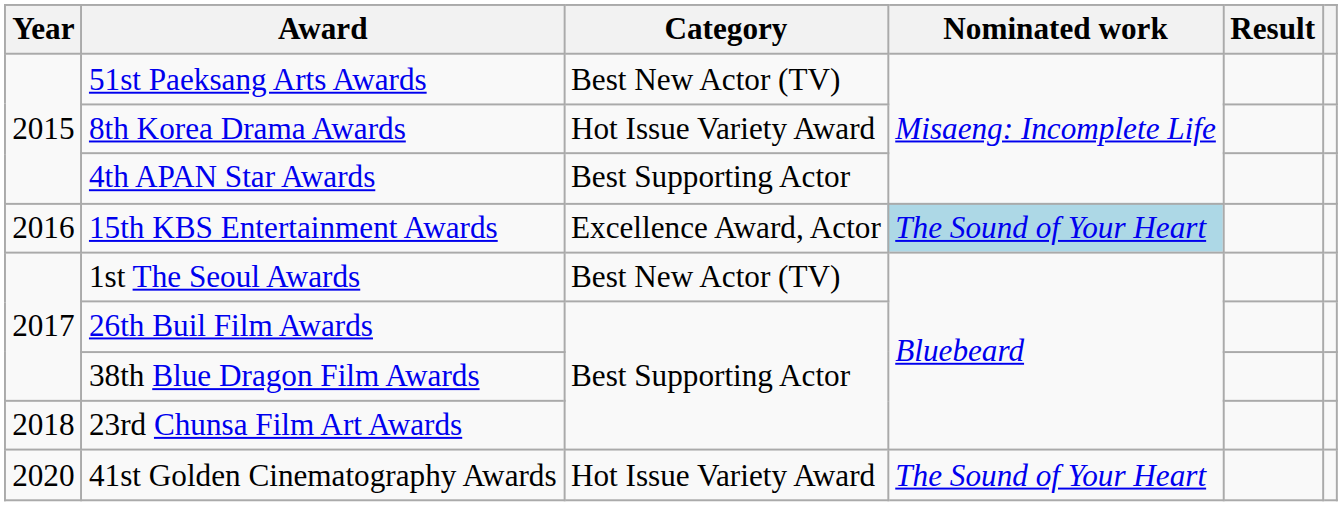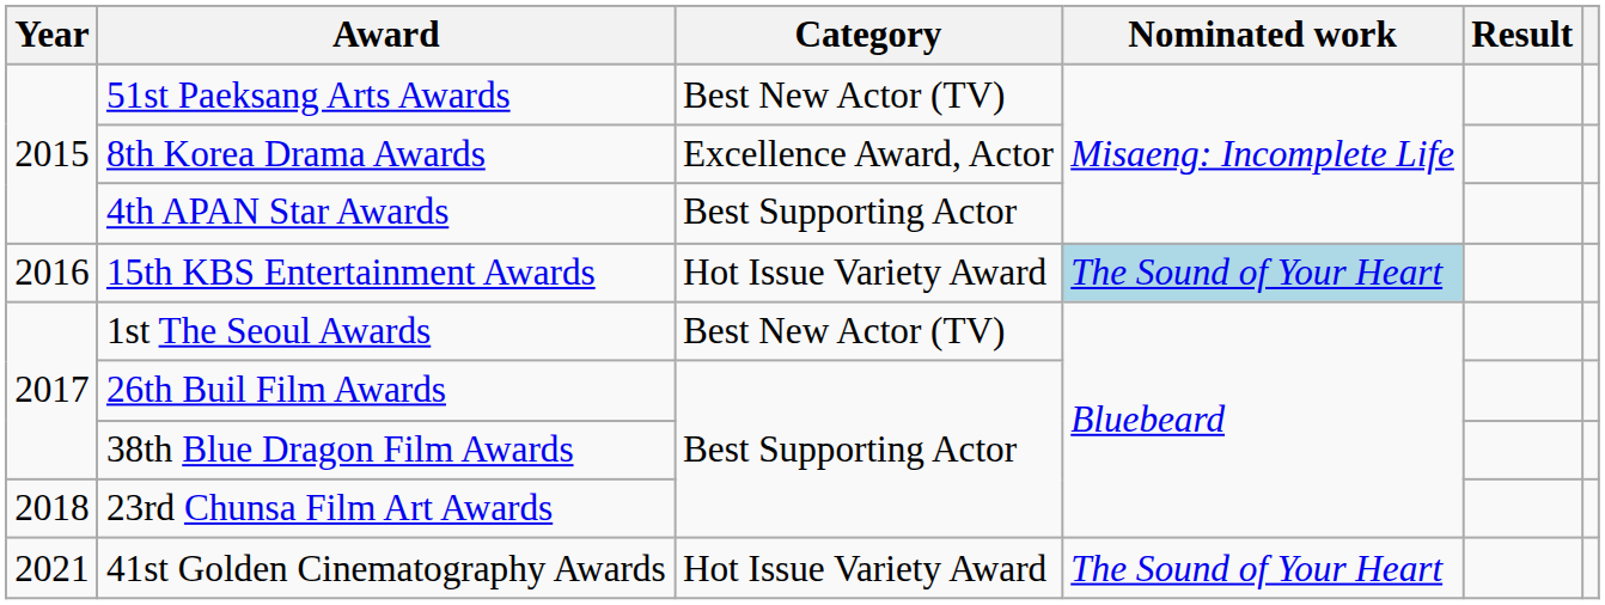8th Korea Drama Awards | Category: Hot Issue Variety Award -> Excellence Award, Actor
15th KBS Entertainment Awards | Category: Excellence Award, Actor -> Hot Issue Variety Award
41st Golden Cinematography Awards | Year: 2020 -> 2021
